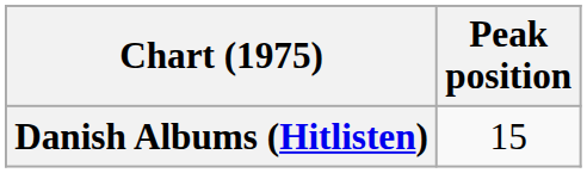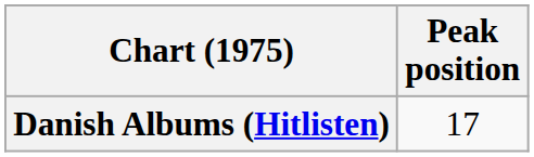Danish Albums (Hitlisten) | Peak position: 15 -> 17
